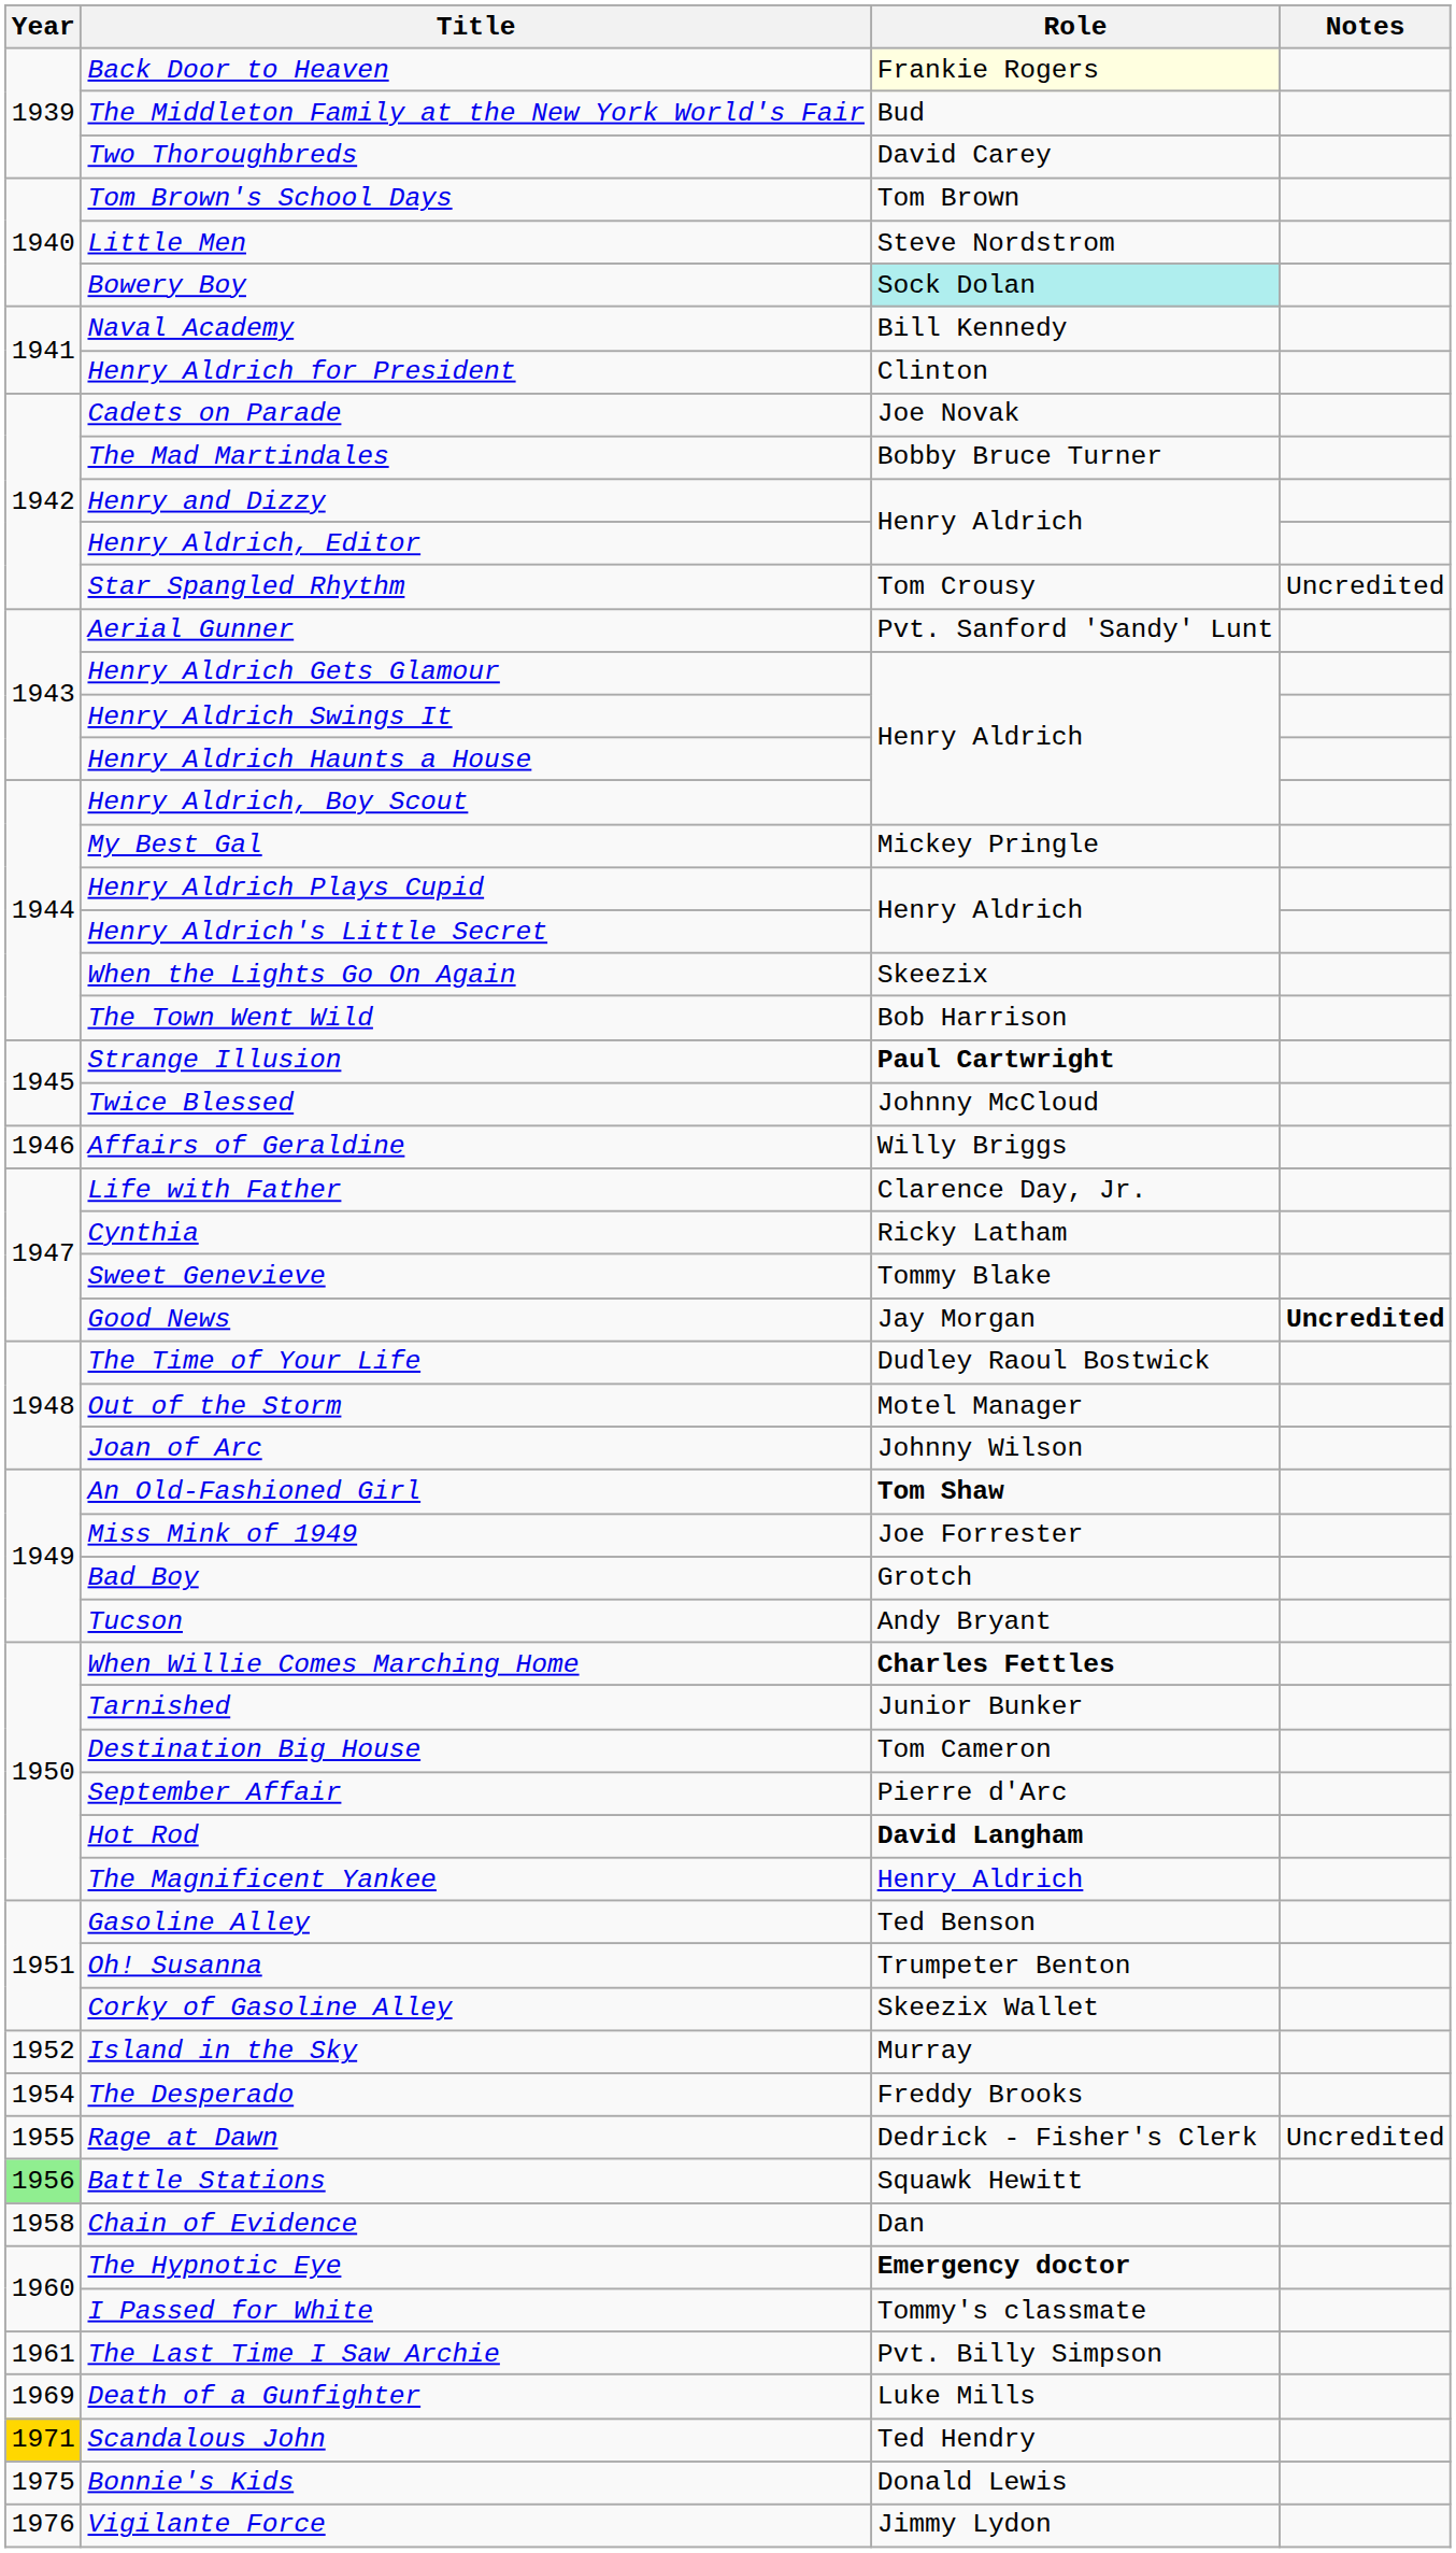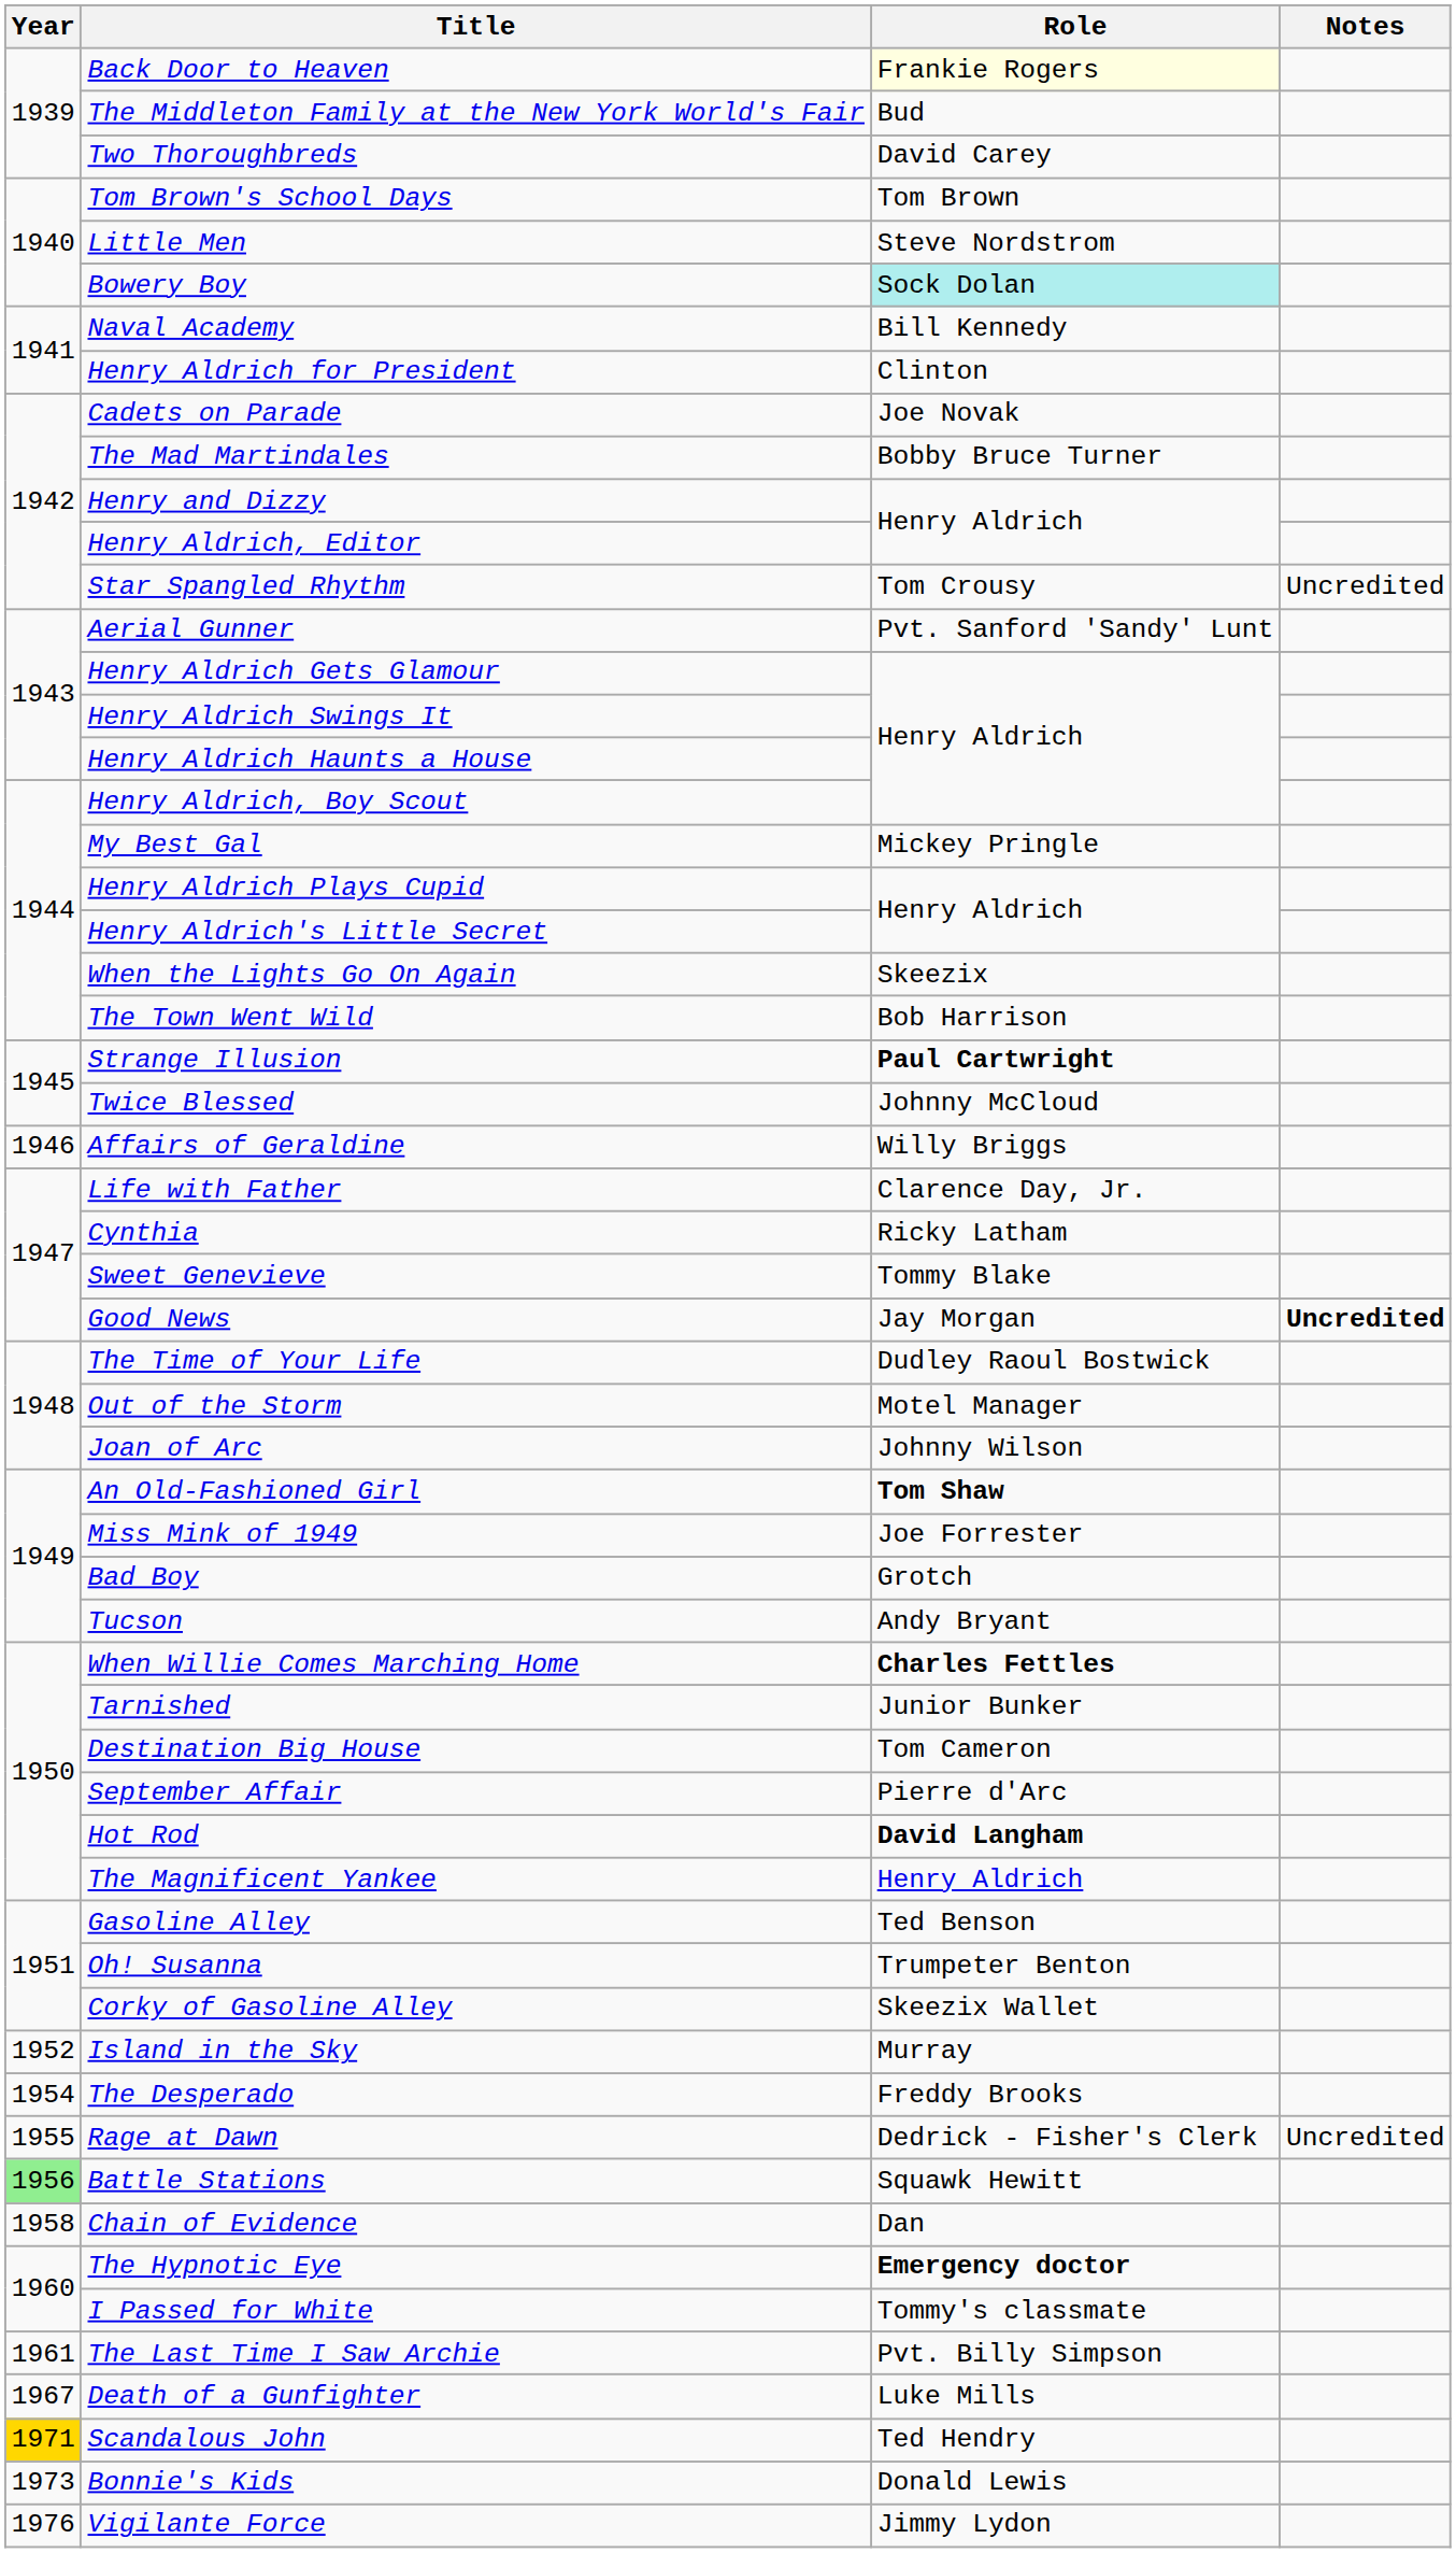Death of a Gunfighter | Year: 1969 -> 1967
Bonnie's Kids | Year: 1975 -> 1973
